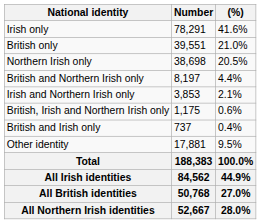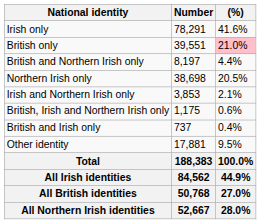British only | (%): no background -> pink background
rows swapped: Northern Irish only <-> British and Northern Irish only
